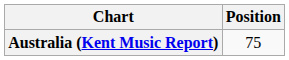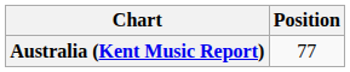Australia (Kent Music Report) | Position: 75 -> 77
